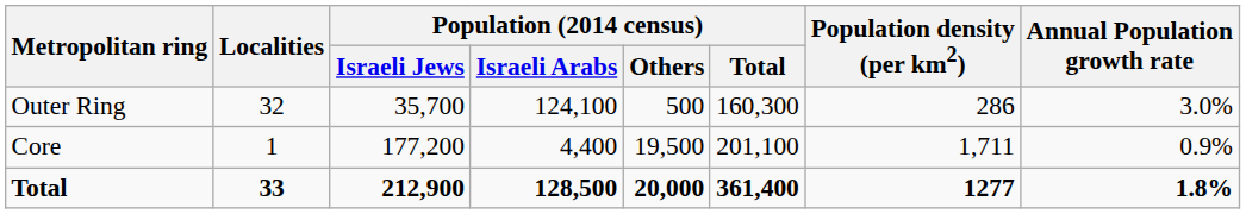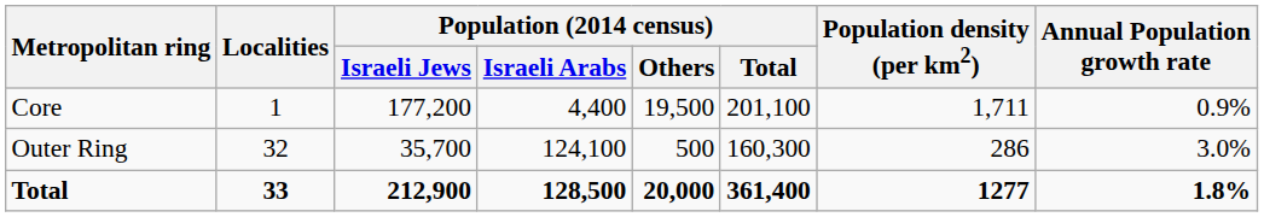rows swapped: Core <-> Outer Ring
